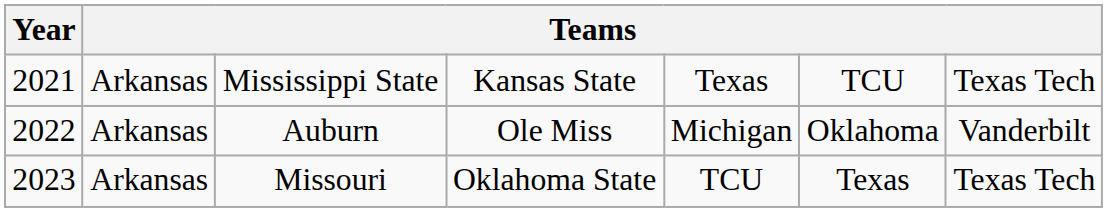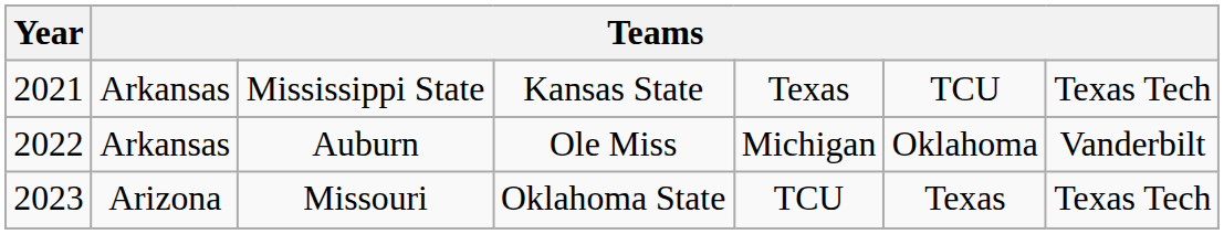Missouri | column 2: Arkansas -> Arizona
